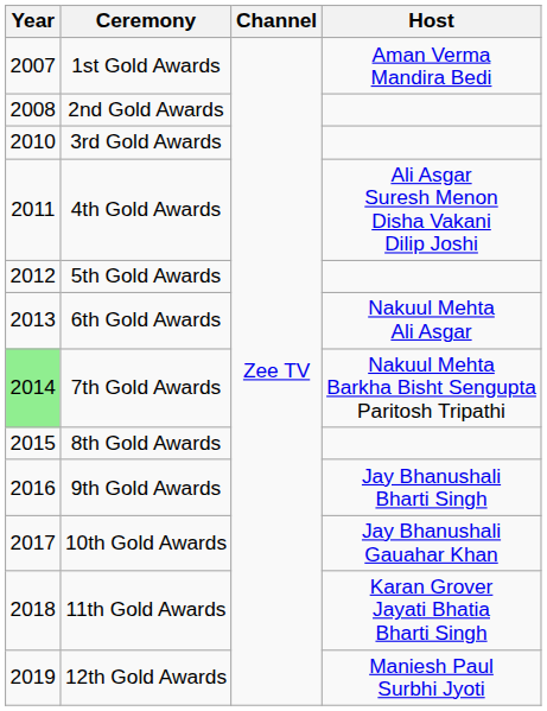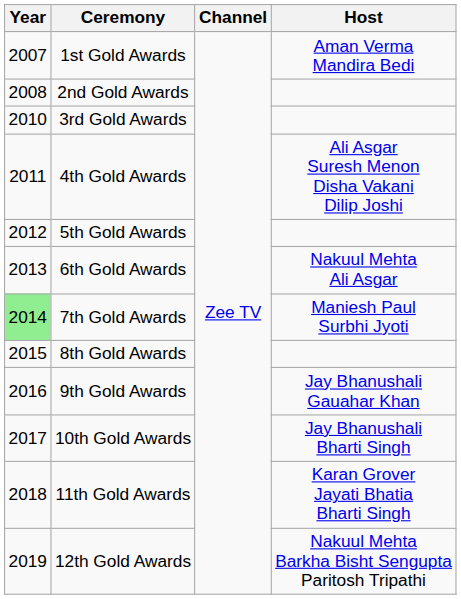7th Gold Awards | Host: Nakuul Mehta Barkha Bisht Sengupta Paritosh Tripathi -> Maniesh Paul Surbhi Jyoti
9th Gold Awards | Host: Jay Bhanushali Bharti Singh -> Jay Bhanushali Gauahar Khan
10th Gold Awards | Host: Jay Bhanushali Gauahar Khan -> Jay Bhanushali Bharti Singh
12th Gold Awards | Host: Maniesh Paul Surbhi Jyoti -> Nakuul Mehta Barkha Bisht Sengupta Paritosh Tripathi
